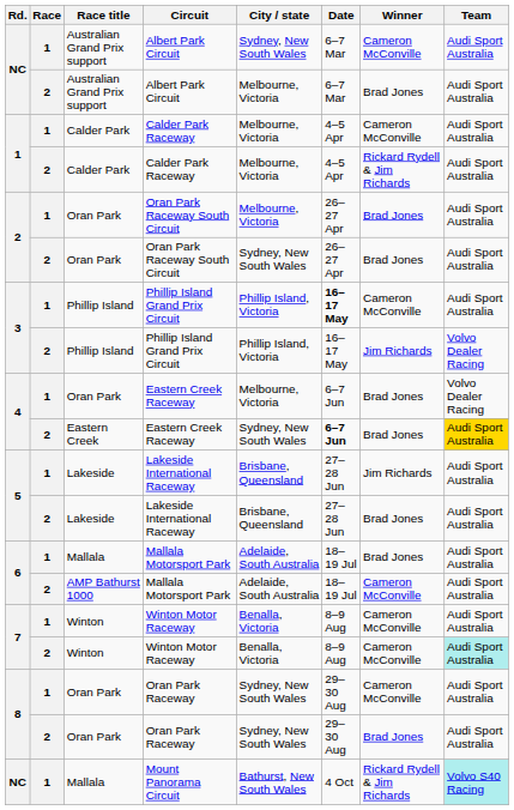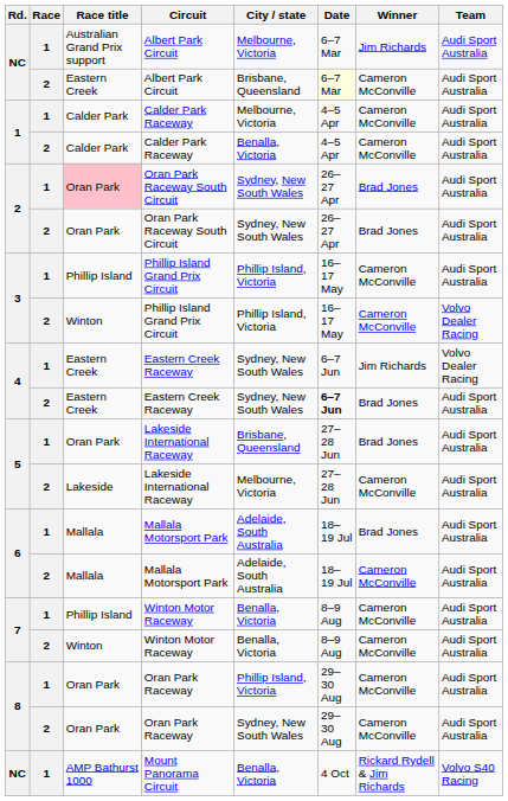1 / Albert Park Circuit | City / state: Sydney, New South Wales -> Melbourne, Victoria
1 / Albert Park Circuit | Winner: Cameron McConville -> Jim Richards
2 / Albert Park Circuit | Race title: Australian Grand Prix support -> Eastern Creek
2 / Albert Park Circuit | City / state: Melbourne, Victoria -> Brisbane, Queensland
2 / Albert Park Circuit | Date: no background -> lightyellow background
2 / Albert Park Circuit | Winner: Brad Jones -> Cameron McConville
2 / Calder Park Raceway | City / state: Melbourne, Victoria -> Benalla, Victoria
2 / Calder Park Raceway | Winner: Rickard Rydell & Jim Richards -> Cameron McConville
1 / Oran Park Raceway South Circuit | Race title: no background -> pink background
1 / Oran Park Raceway South Circuit | City / state: Melbourne, Victoria -> Sydney, New South Wales
1 / Phillip Island Grand Prix Circuit | Date: bold -> normal
2 / Phillip Island Grand Prix Circuit | Race title: Phillip Island -> Winton
2 / Phillip Island Grand Prix Circuit | Winner: Jim Richards -> Cameron McConville
1 / Eastern Creek Raceway | Race title: Oran Park -> Eastern Creek
1 / Eastern Creek Raceway | City / state: Melbourne, Victoria -> Sydney, New South Wales
1 / Eastern Creek Raceway | Winner: Brad Jones -> Jim Richards
2 / Eastern Creek Raceway | Team: gold background -> no background
1 / Lakeside International Raceway | Race title: Lakeside -> Oran Park
1 / Lakeside International Raceway | Winner: Jim Richards -> Brad Jones
2 / Lakeside International Raceway | City / state: Brisbane, Queensland -> Melbourne, Victoria
2 / Lakeside International Raceway | Winner: Brad Jones -> Cameron McConville
2 / Mallala Motorsport Park | Race title: AMP Bathurst 1000 -> Mallala
1 / Winton Motor Raceway | Race title: Winton -> Phillip Island
2 / Winton Motor Raceway | Team: paleturquoise background -> no background
1 / Oran Park Raceway | City / state: Sydney, New South Wales -> Phillip Island, Victoria
2 / Oran Park Raceway | Winner: Brad Jones -> Cameron McConville
Mount Panorama Circuit | Race title: Mallala -> AMP Bathurst 1000
Mount Panorama Circuit | City / state: Bathurst, New South Wales -> Benalla, Victoria
Mount Panorama Circuit | Team: paleturquoise background -> no background
